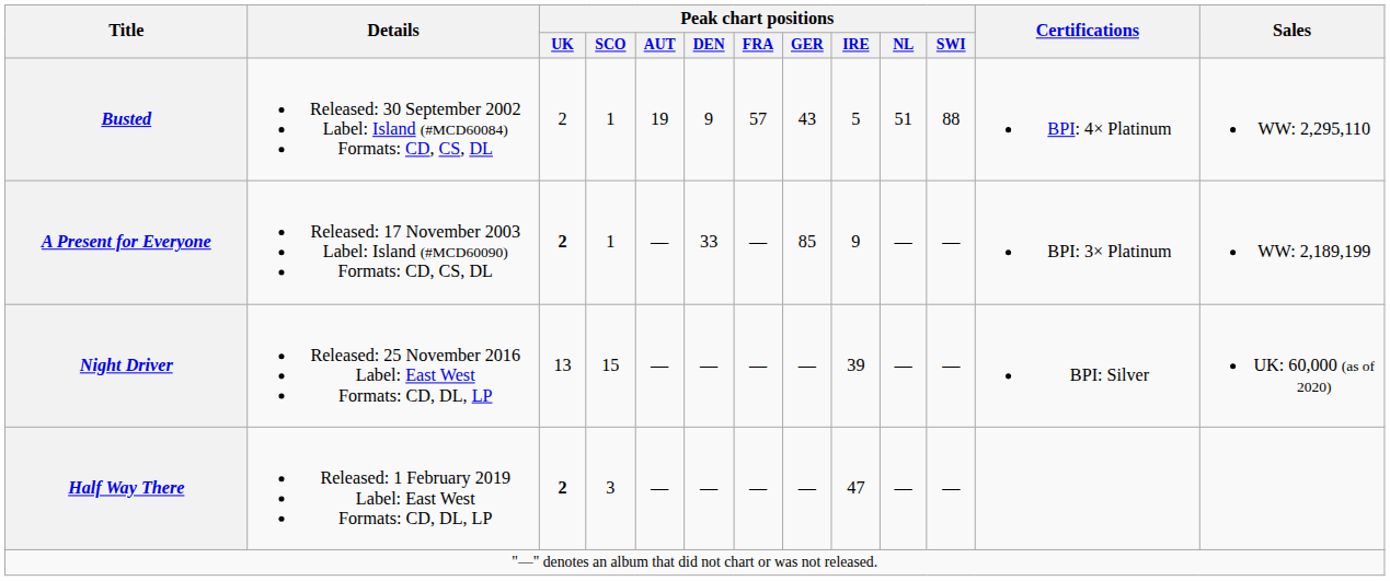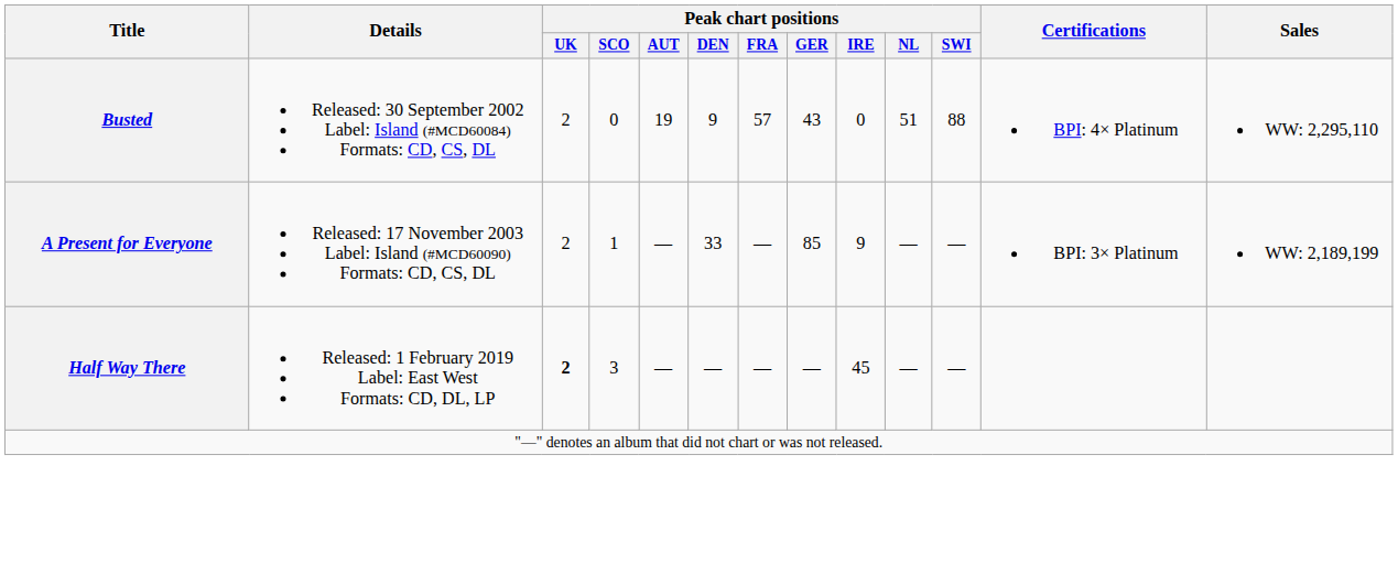Busted | Peak chart positions / SCO: 1 -> 0
Busted | Peak chart positions / IRE: 5 -> 0
A Present for Everyone | Peak chart positions / UK: bold -> normal
- row: Night Driver | Released: 25 November 2016 Label: East West Formats: CD, DL, LP | 13 | 15 | — | — | — | — | 39 | — | — | BPI: Silver | UK: 60,000 (as of 2020)
Half Way There | Peak chart positions / IRE: 47 -> 45
